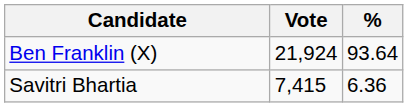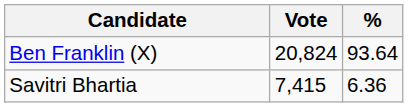Ben Franklin (X) | Vote: 21,924 -> 20,824
